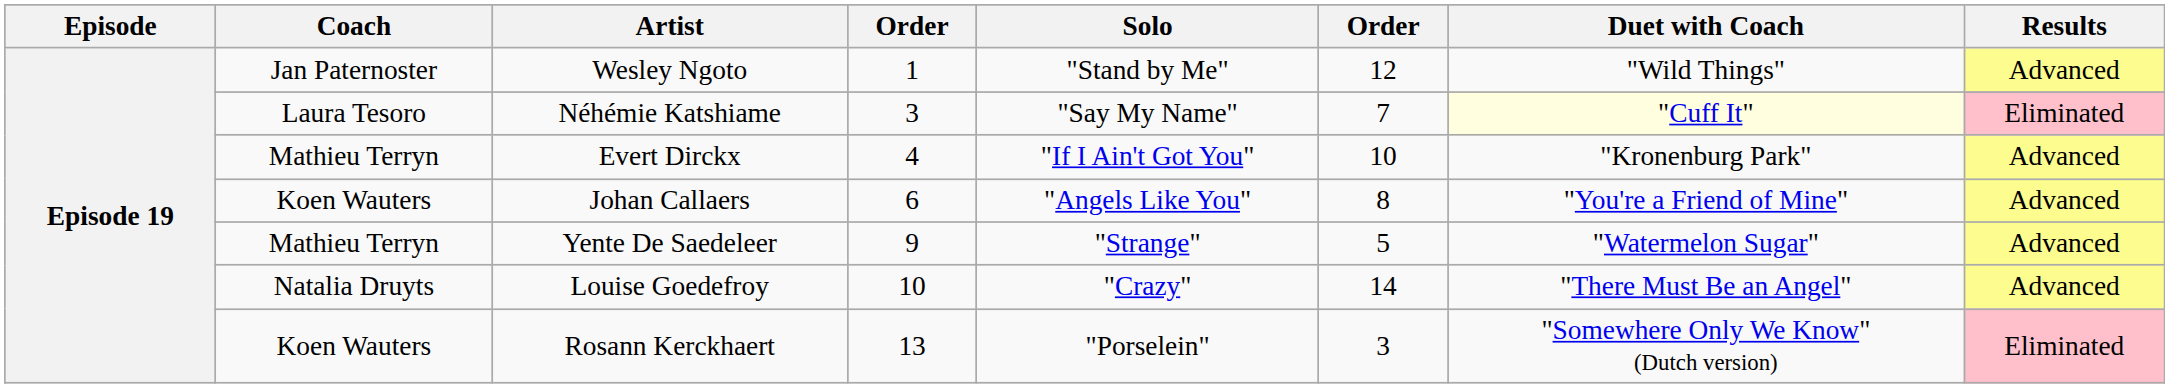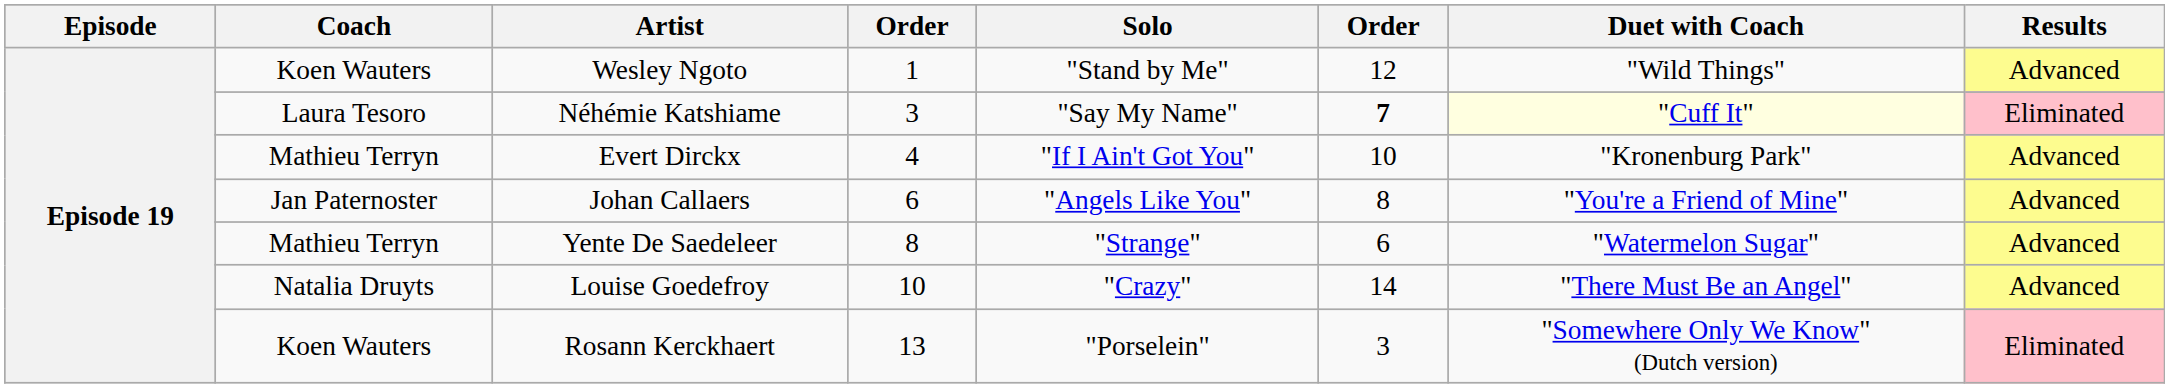Wesley Ngoto | Coach: Jan Paternoster -> Koen Wauters
Néhémie Katshiame | column 6: normal -> bold
Johan Callaers | Coach: Koen Wauters -> Jan Paternoster
Yente De Saedeleer | column 4: 9 -> 8
Yente De Saedeleer | column 6: 5 -> 6
